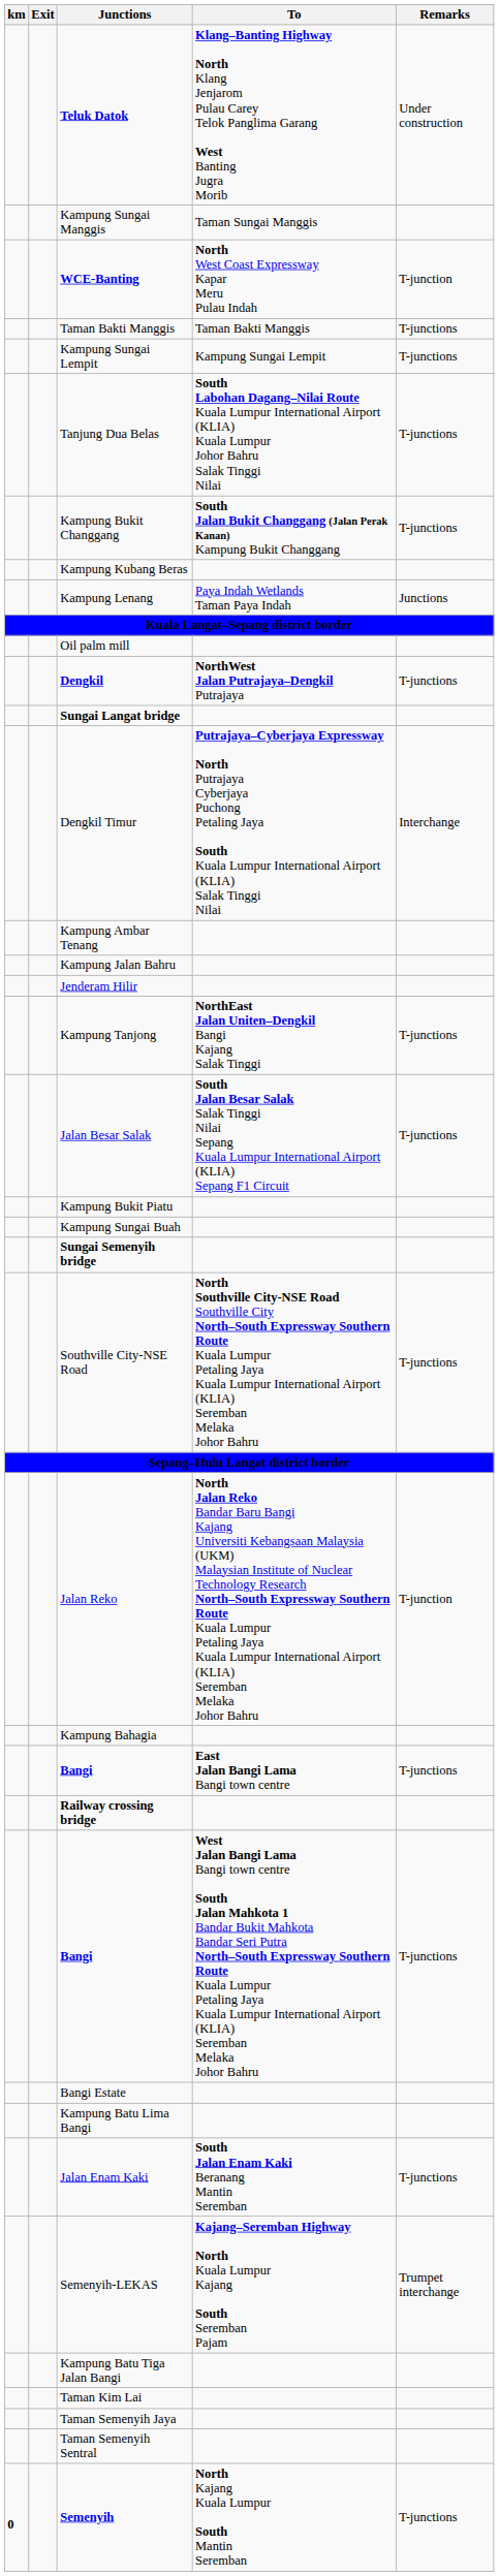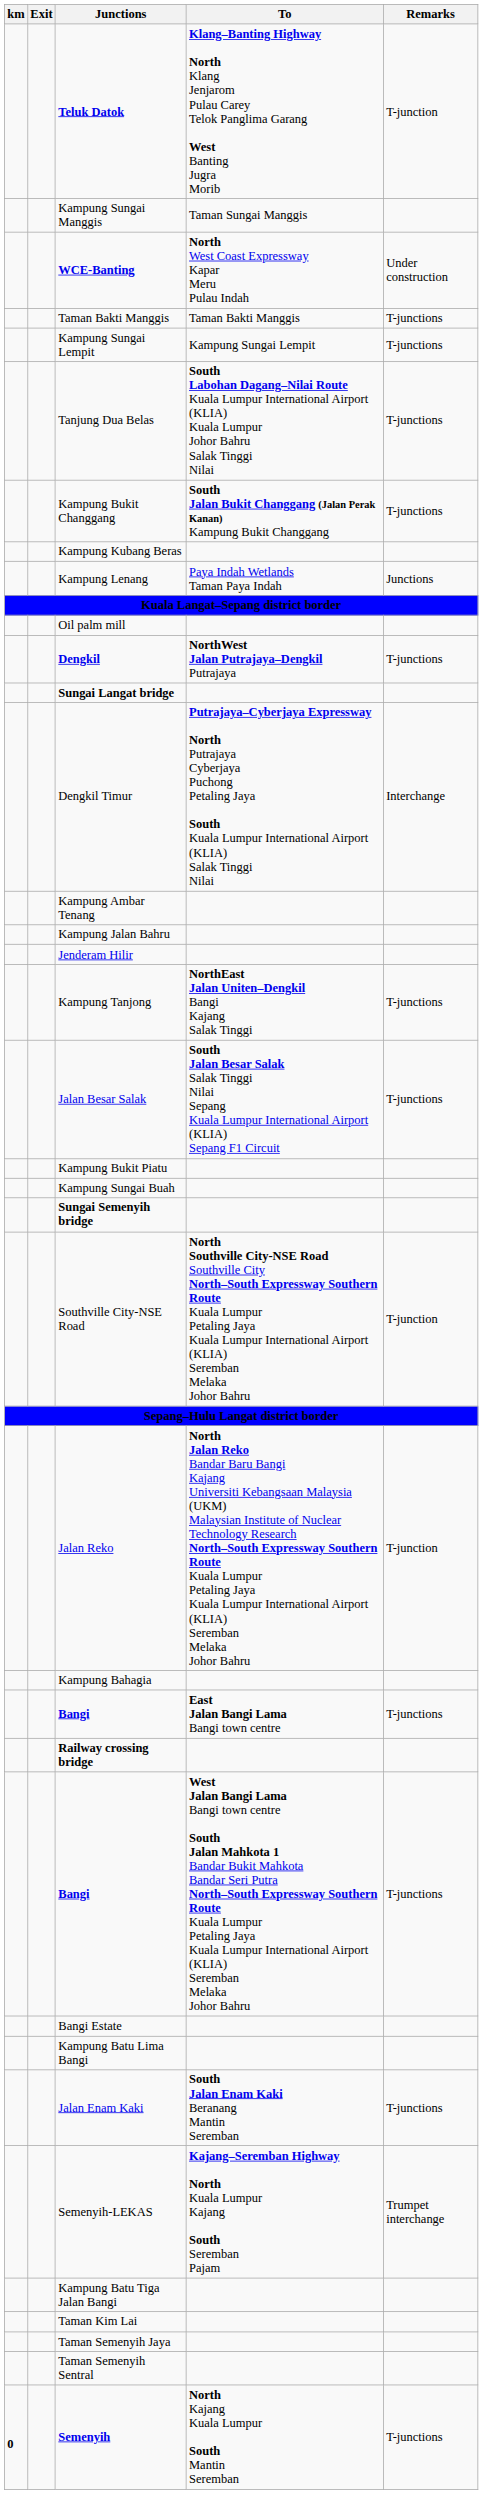Teluk Datok | Remarks: Under construction -> T-junction
WCE-Banting | Remarks: T-junction -> Under construction
Southville City-NSE Road | Remarks: T-junctions -> T-junction
